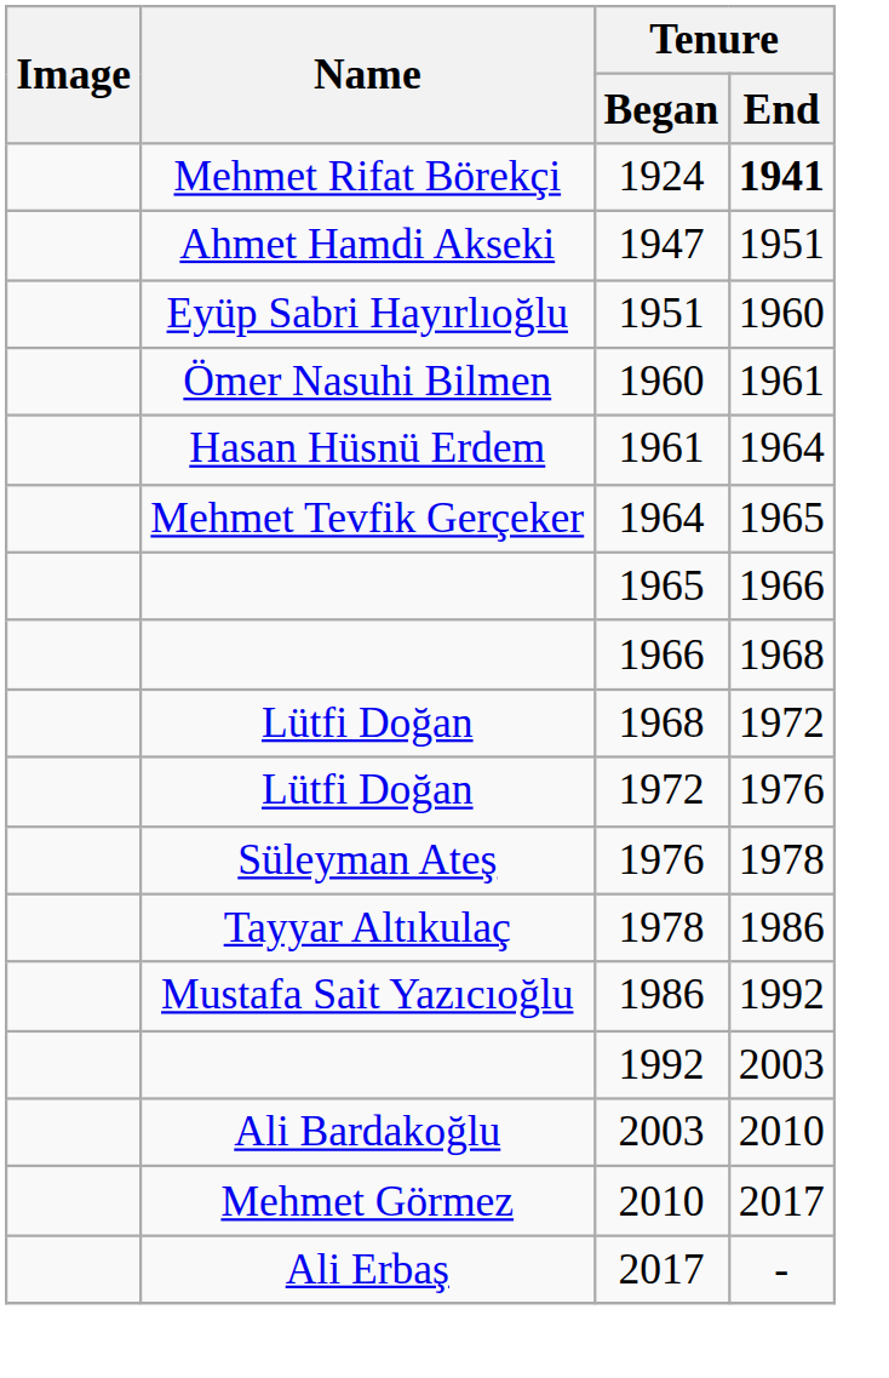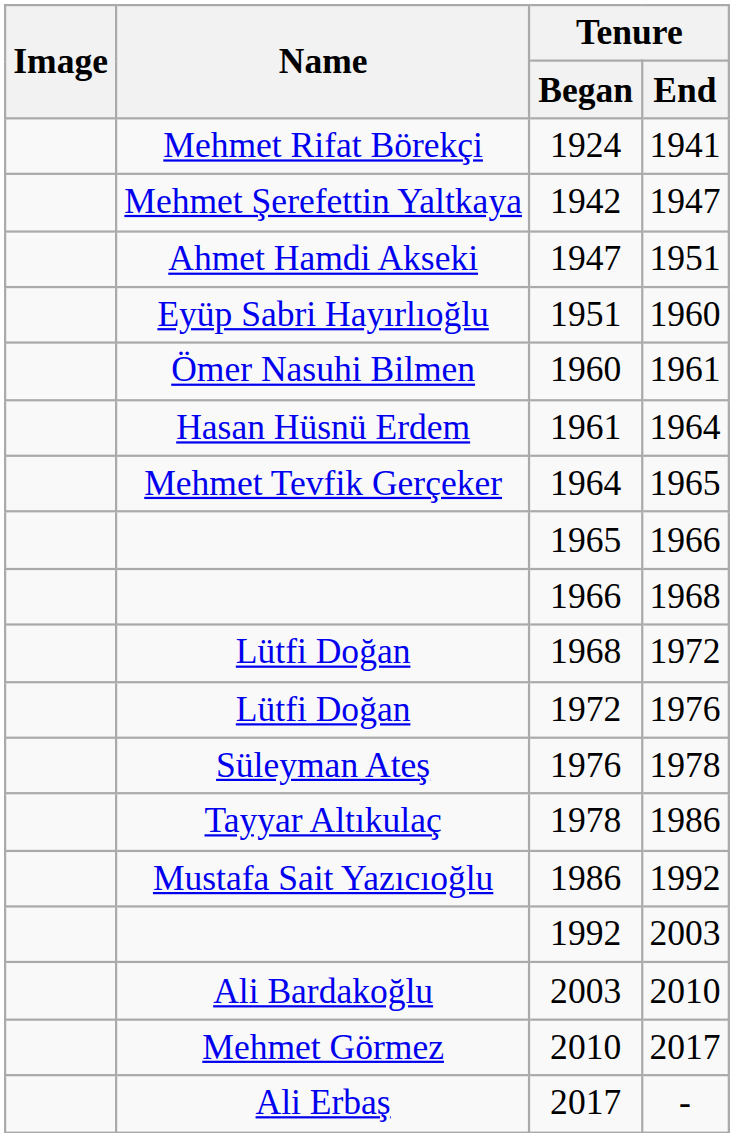1924 | Tenure / End: bold -> normal
+ row: Mehmet Şerefettin Yaltkaya | 1942 | 1947
